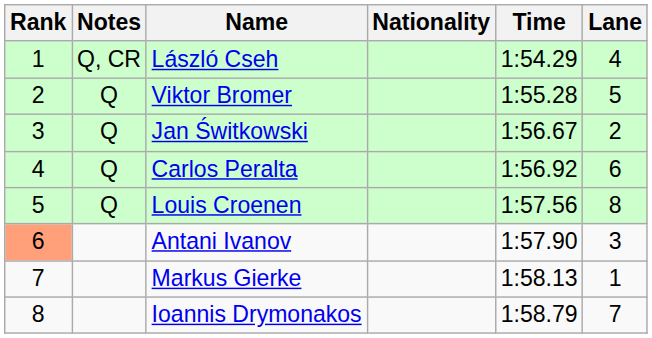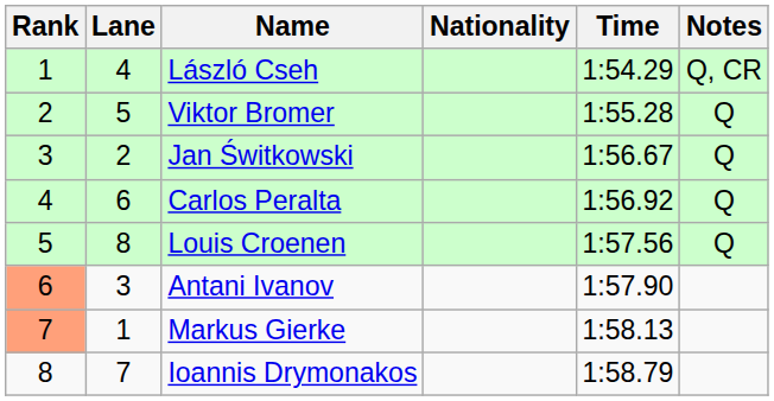columns swapped: Lane <-> Notes
Markus Gierke | Rank: no background -> lightsalmon background
